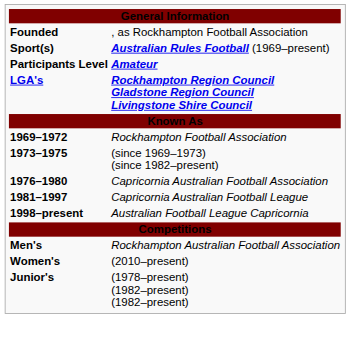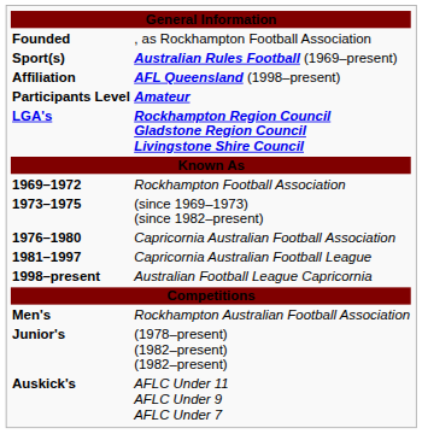+ row: Affiliation | AFL Queensland (1998–present)
- row: Women's | (2010–present)
+ row: Auskick's | AFLC Under 11 AFLC Under 9 AFLC Under 7
